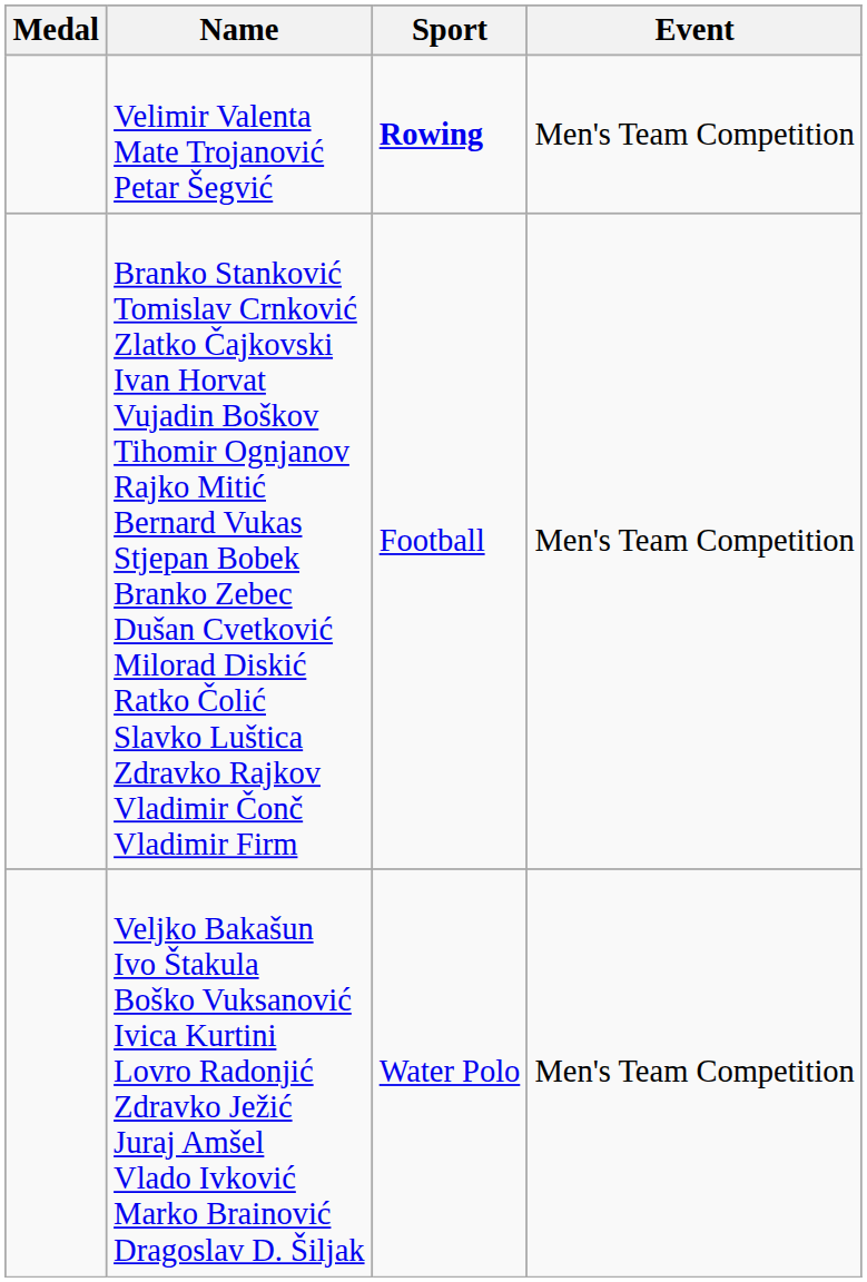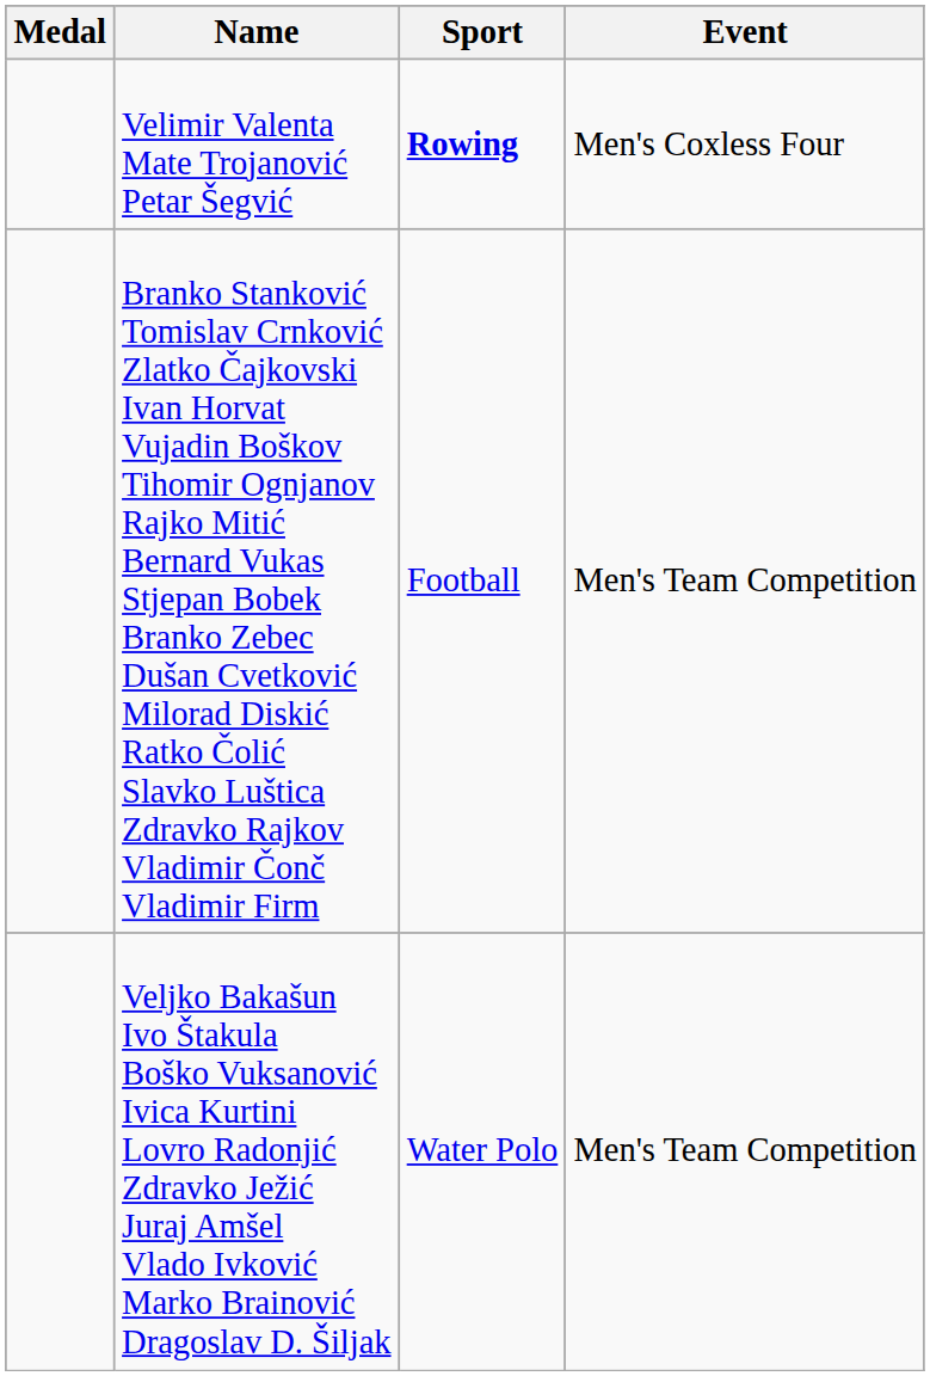Velimir Valenta Mate Trojanović Petar Šegvić | Event: Men's Team Competition -> Men's Coxless Four
